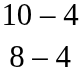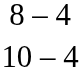rows swapped: 8 – 4 <-> 10 – 4
